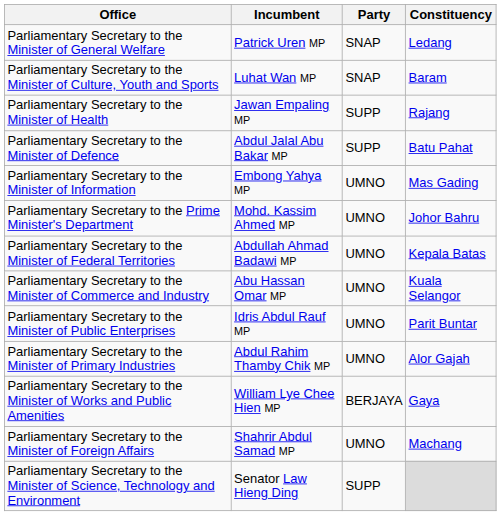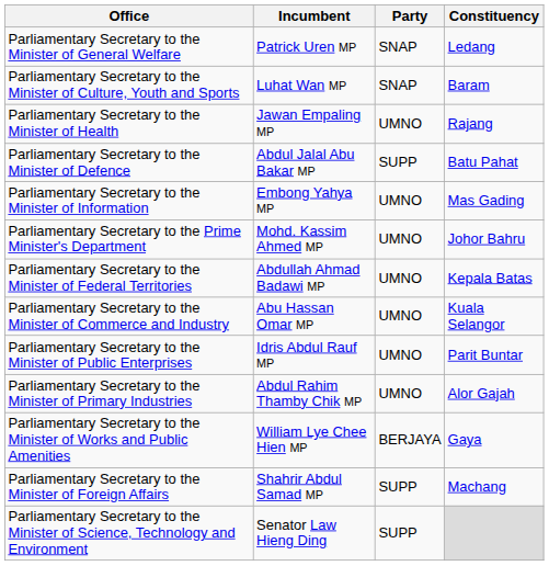Parliamentary Secretary to the Minister of Health | Party: SUPP -> UMNO
Parliamentary Secretary to the Minister of Foreign Affairs | Party: UMNO -> SUPP
